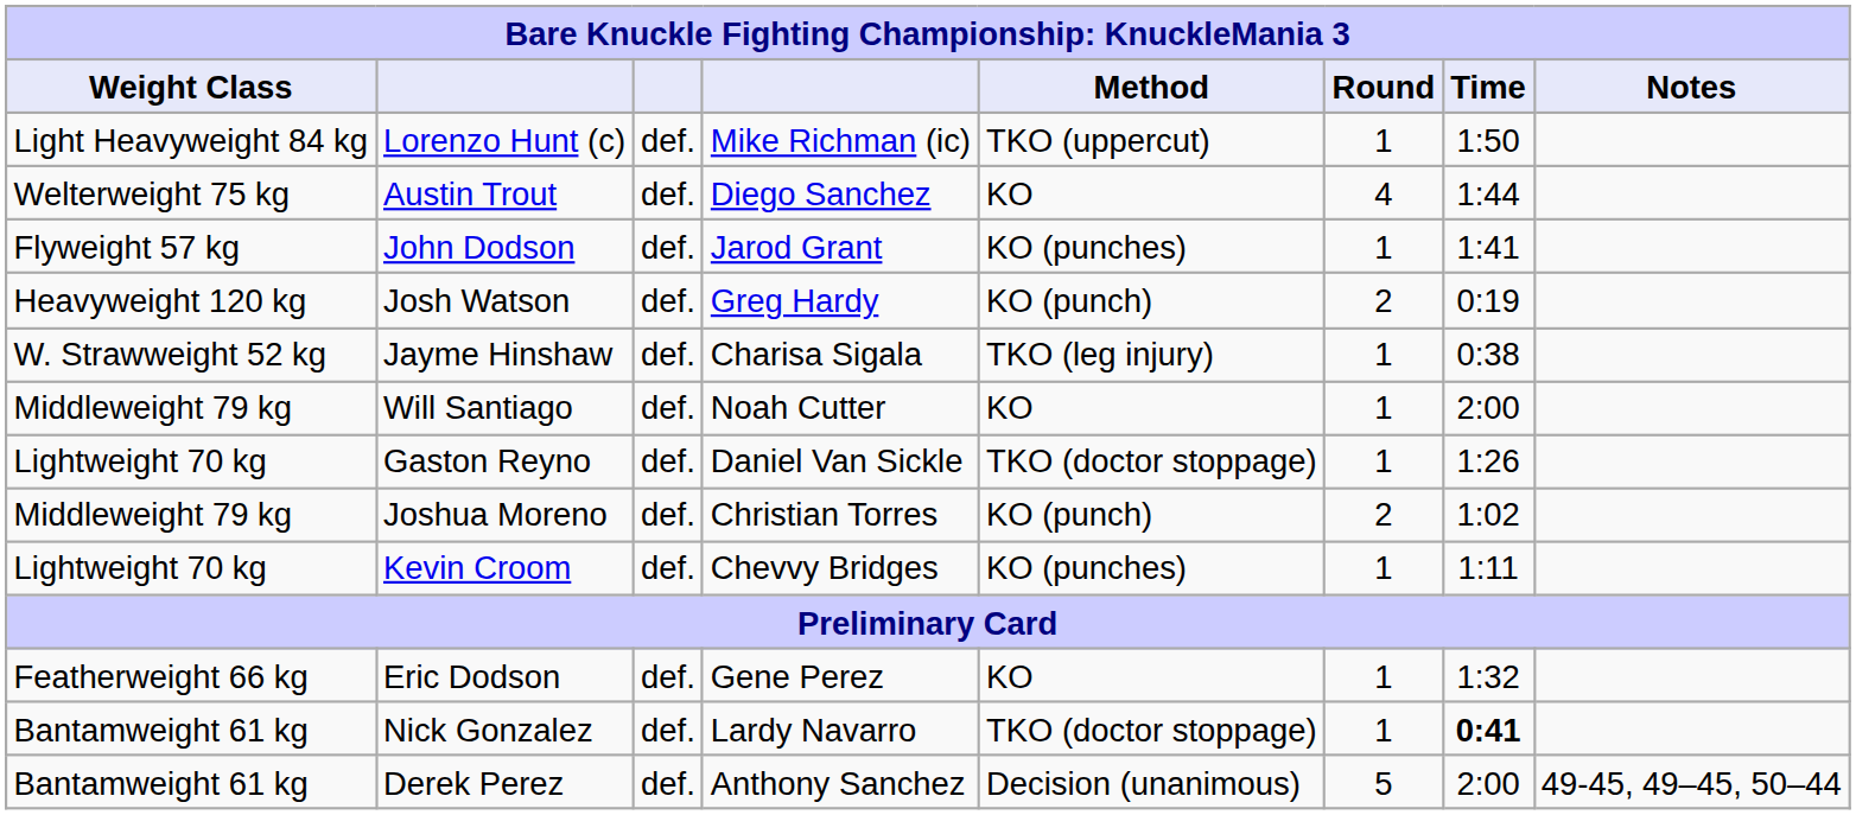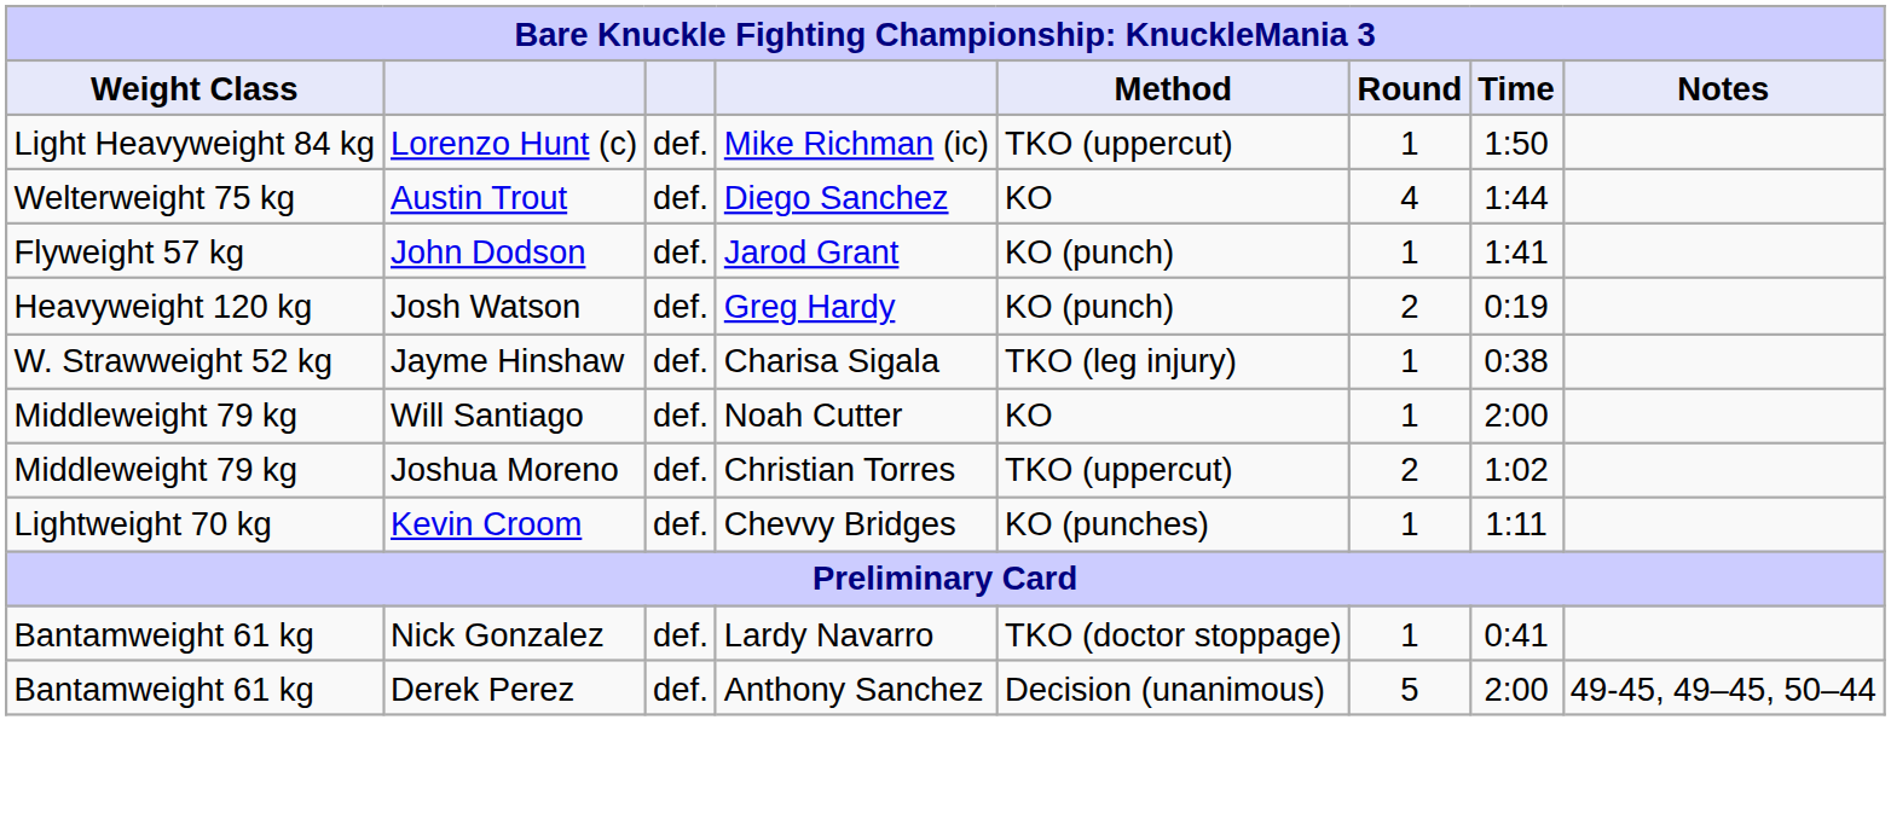John Dodson | Method: KO (punches) -> KO (punch)
- row: Lightweight 70 kg | Gaston Reyno | def. | Daniel Van Sickle | TKO (doctor stoppage) | 1 | 1:26
Joshua Moreno | Method: KO (punch) -> TKO (uppercut)
- row: Featherweight 66 kg | Eric Dodson | def. | Gene Perez | KO | 1 | 1:32
Nick Gonzalez | Time: bold -> normal
